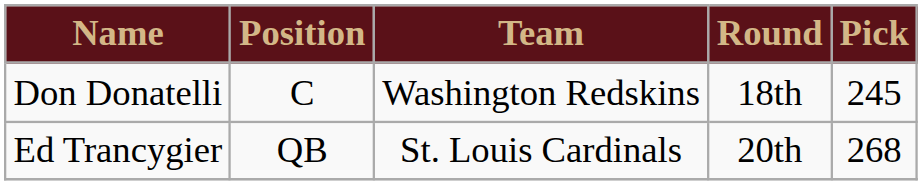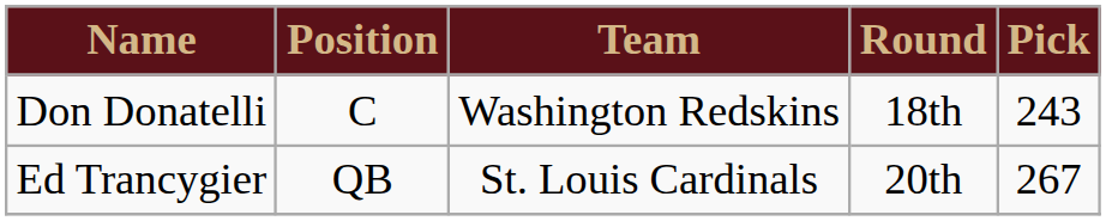Don Donatelli | Pick: 245 -> 243
Ed Trancygier | Pick: 268 -> 267
